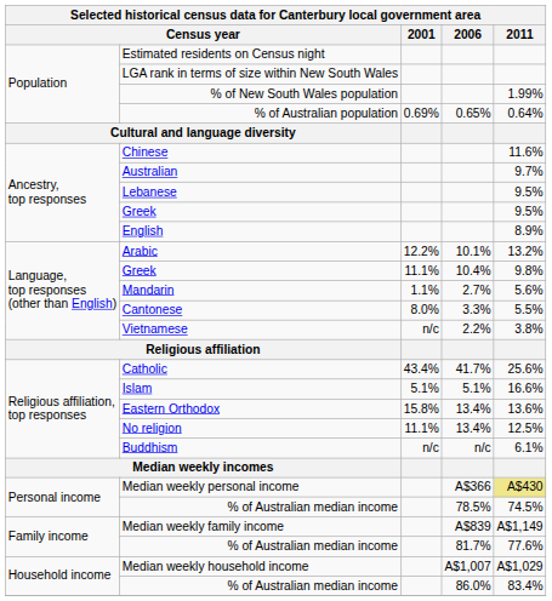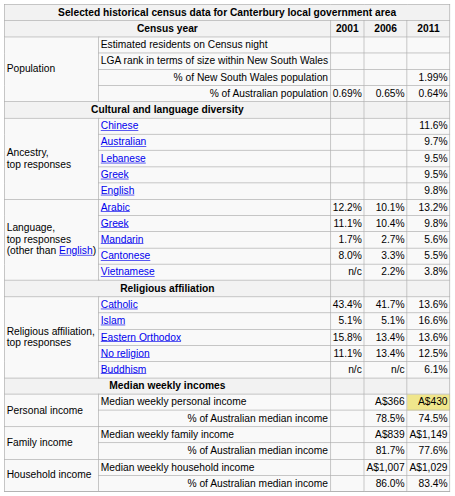English | 2011: 8.9% -> 9.8%
Mandarin | 2001: 1.1% -> 1.7%
Catholic | 2011: 25.6% -> 13.6%
